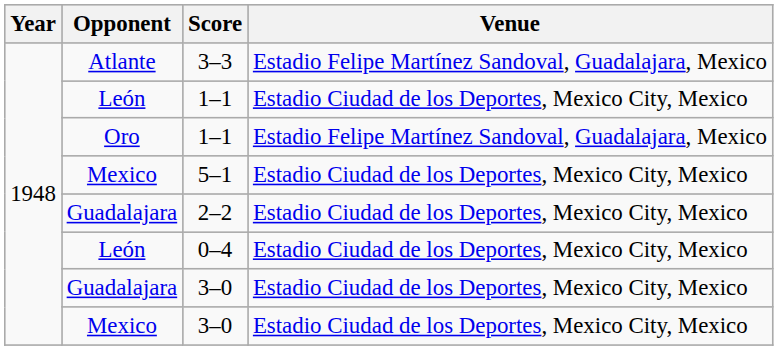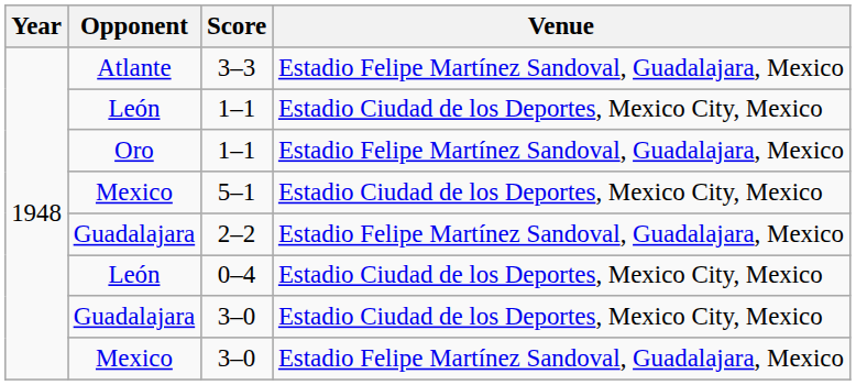2–2 | Venue: Estadio Ciudad de los Deportes, Mexico City, Mexico -> Estadio Felipe Martínez Sandoval, Guadalajara, Mexico
Mexico / 3–0 | Venue: Estadio Ciudad de los Deportes, Mexico City, Mexico -> Estadio Felipe Martínez Sandoval, Guadalajara, Mexico
